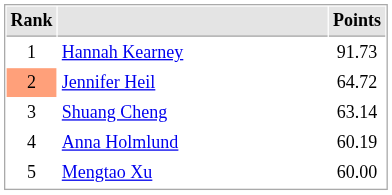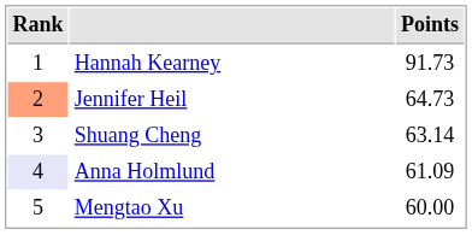Jennifer Heil | Points: 64.72 -> 64.73
Anna Holmlund | Rank: no background -> lavender background
Anna Holmlund | Points: 60.19 -> 61.09
